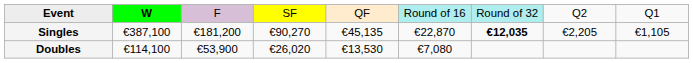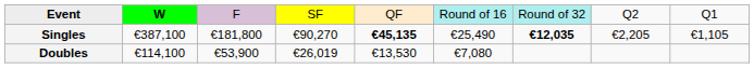Singles | column 3: €181,200 -> €181,800
Singles | column 5: normal -> bold
Singles | column 6: €22,870 -> €25,490
Doubles | column 4: €26,020 -> €26,019
